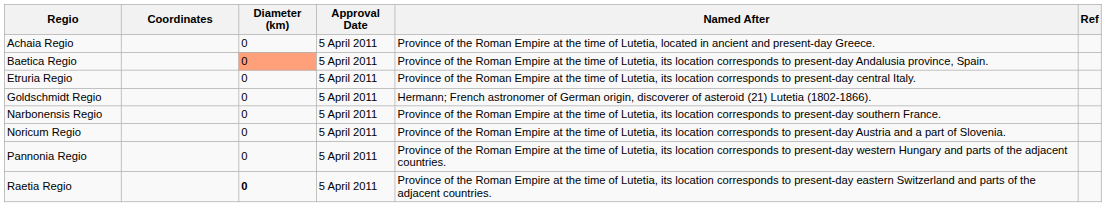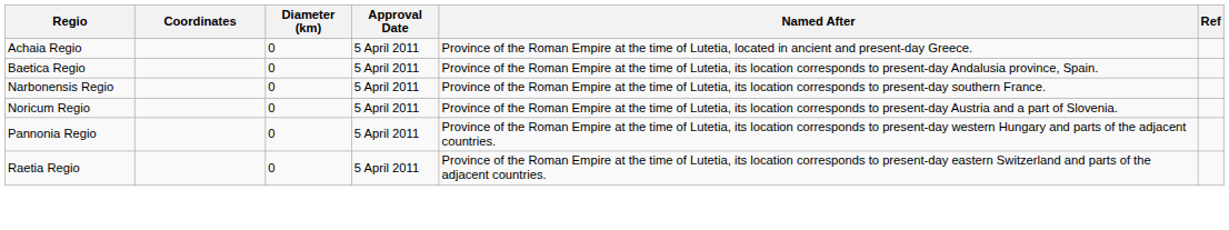Baetica Regio | Diameter (km): lightsalmon background -> no background
- row: Etruria Regio | 0 | 5 April 2011 | Province of the Roman Empire at the time of Lutetia, its location corresponds to present-day central Italy.
- row: Goldschmidt Regio | 0 | 5 April 2011 | Hermann; French astronomer of German origin, discoverer of asteroid (21) Lutetia (1802-1866).
Raetia Regio | Diameter (km): bold -> normal
